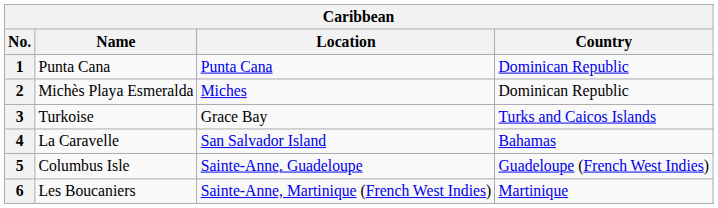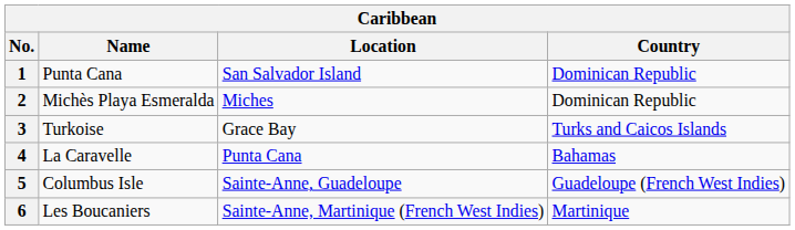1 | Location: Punta Cana -> San Salvador Island
4 | Location: San Salvador Island -> Punta Cana
